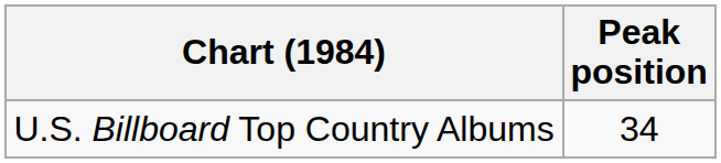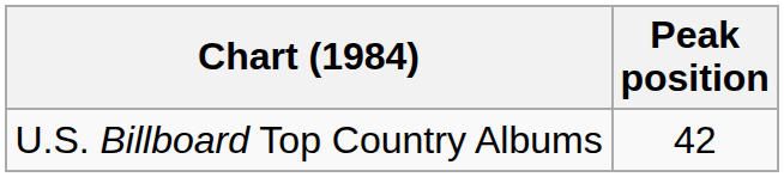U.S. Billboard Top Country Albums | Peak position: 34 -> 42
